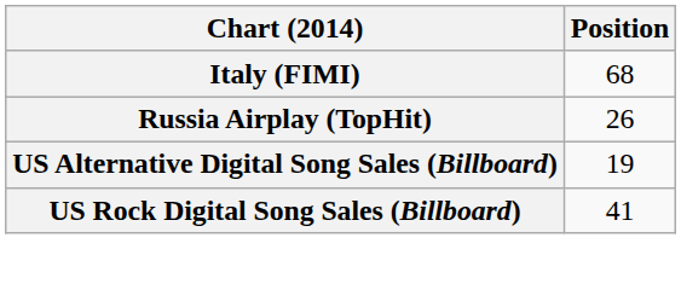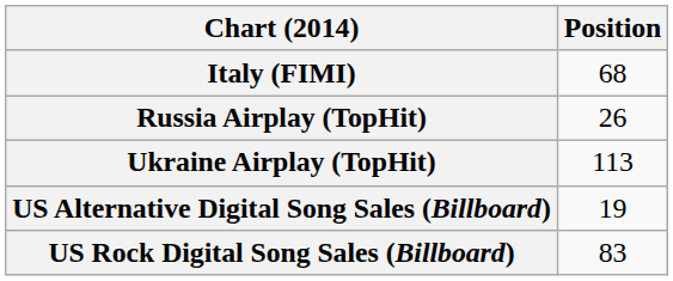+ row: Ukraine Airplay (TopHit) | 113
US Rock Digital Song Sales (Billboard) | Position: 41 -> 83
